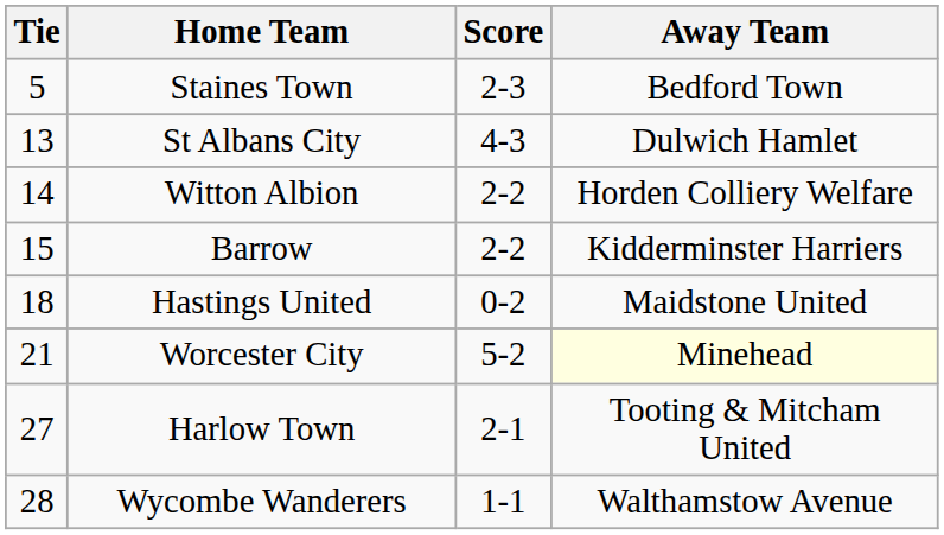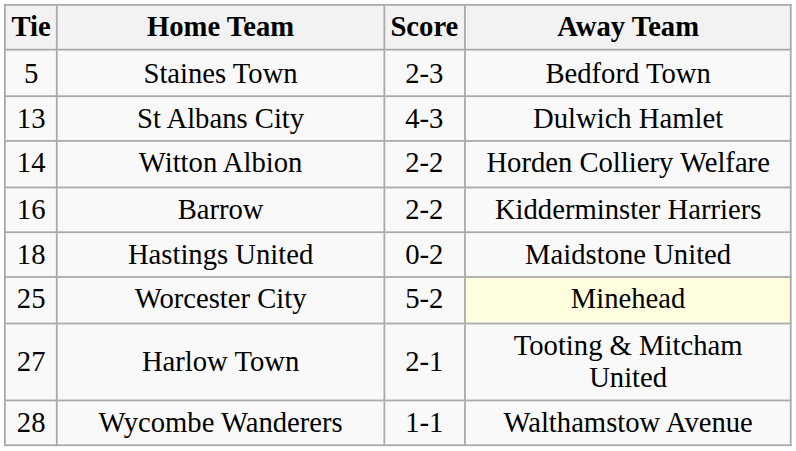Barrow | Tie: 15 -> 16
Worcester City | Tie: 21 -> 25
